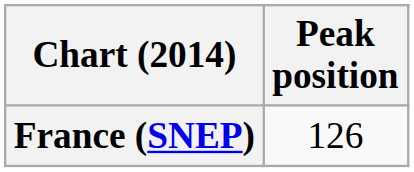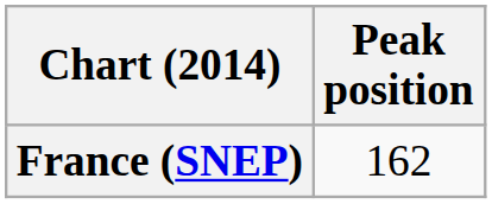France (SNEP) | Peak position: 126 -> 162
